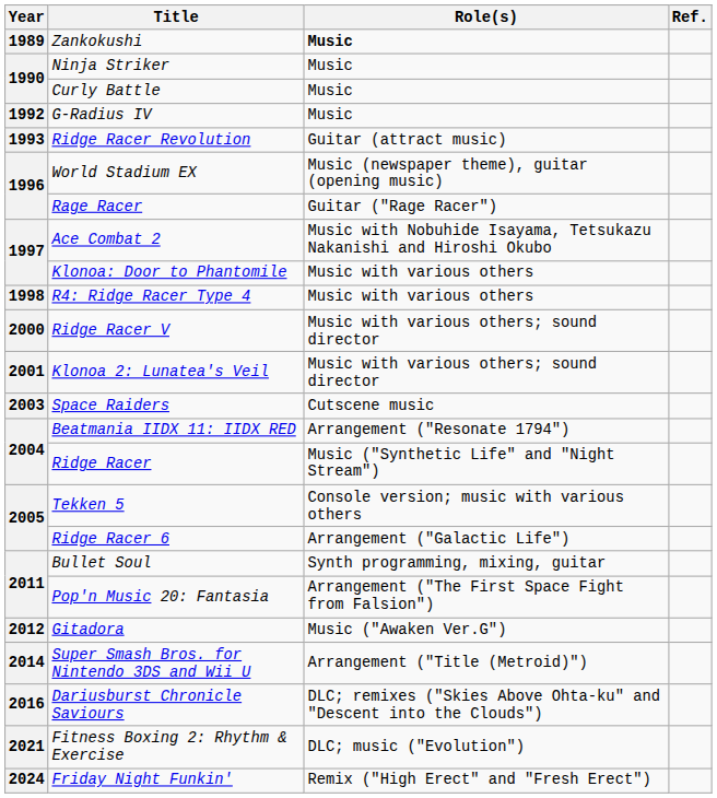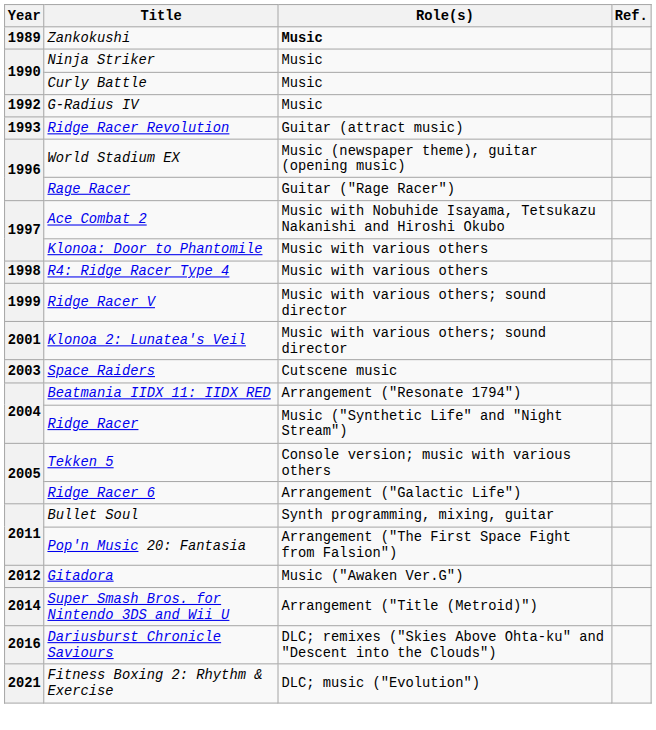Ridge Racer V | Year: 2000 -> 1999
- row: 2024 | Friday Night Funkin' | Remix ("High Erect" and "Fresh Erect")
